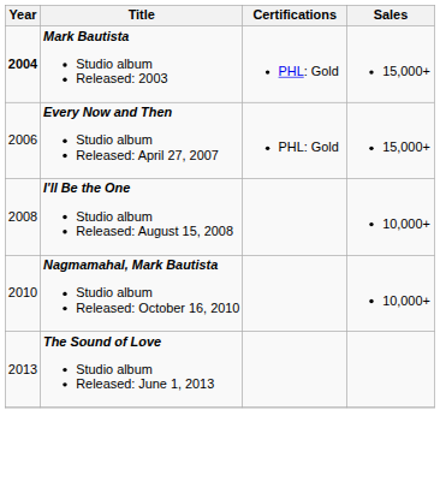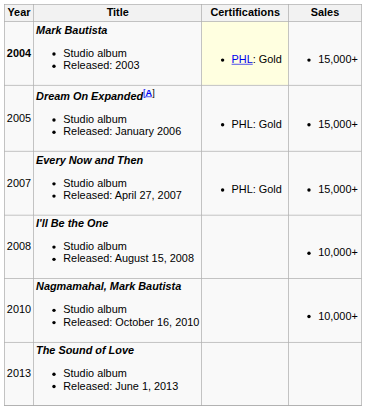Mark Bautista Studio album Released: 2003 | Certifications: no background -> lightyellow background
+ row: 2005 | Dream On Expanded[A] Studio album Released: January 2006 | PHL: Gold | 15,000+
Every Now and Then Studio album Released: April 27, 2007 | Year: 2006 -> 2007
